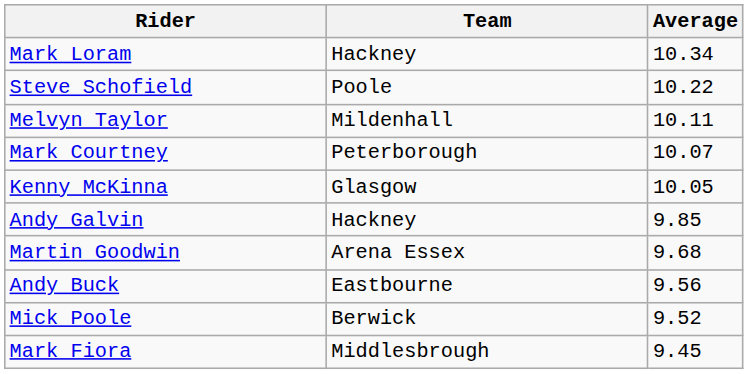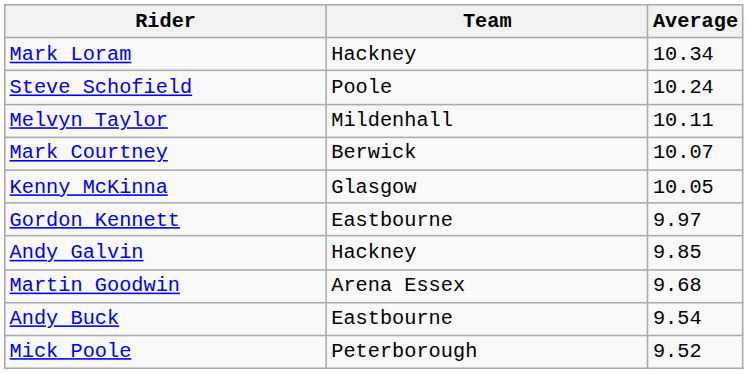Steve Schofield | Average: 10.22 -> 10.24
Mark Courtney | Team: Peterborough -> Berwick
+ row: Gordon Kennett | Eastbourne | 9.97
Andy Buck | Average: 9.56 -> 9.54
Mick Poole | Team: Berwick -> Peterborough
- row: Mark Fiora | Middlesbrough | 9.45
